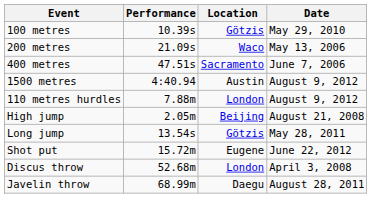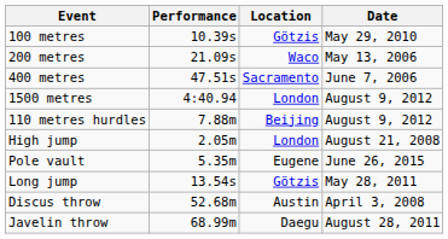1500 metres | Location: Austin -> London
110 metres hurdles | Location: London -> Beijing
High jump | Location: Beijing -> London
+ row: Pole vault | 5.35m | Eugene | June 26, 2015
- row: Shot put | 15.72m | Eugene | June 22, 2012
Discus throw | Location: London -> Austin
